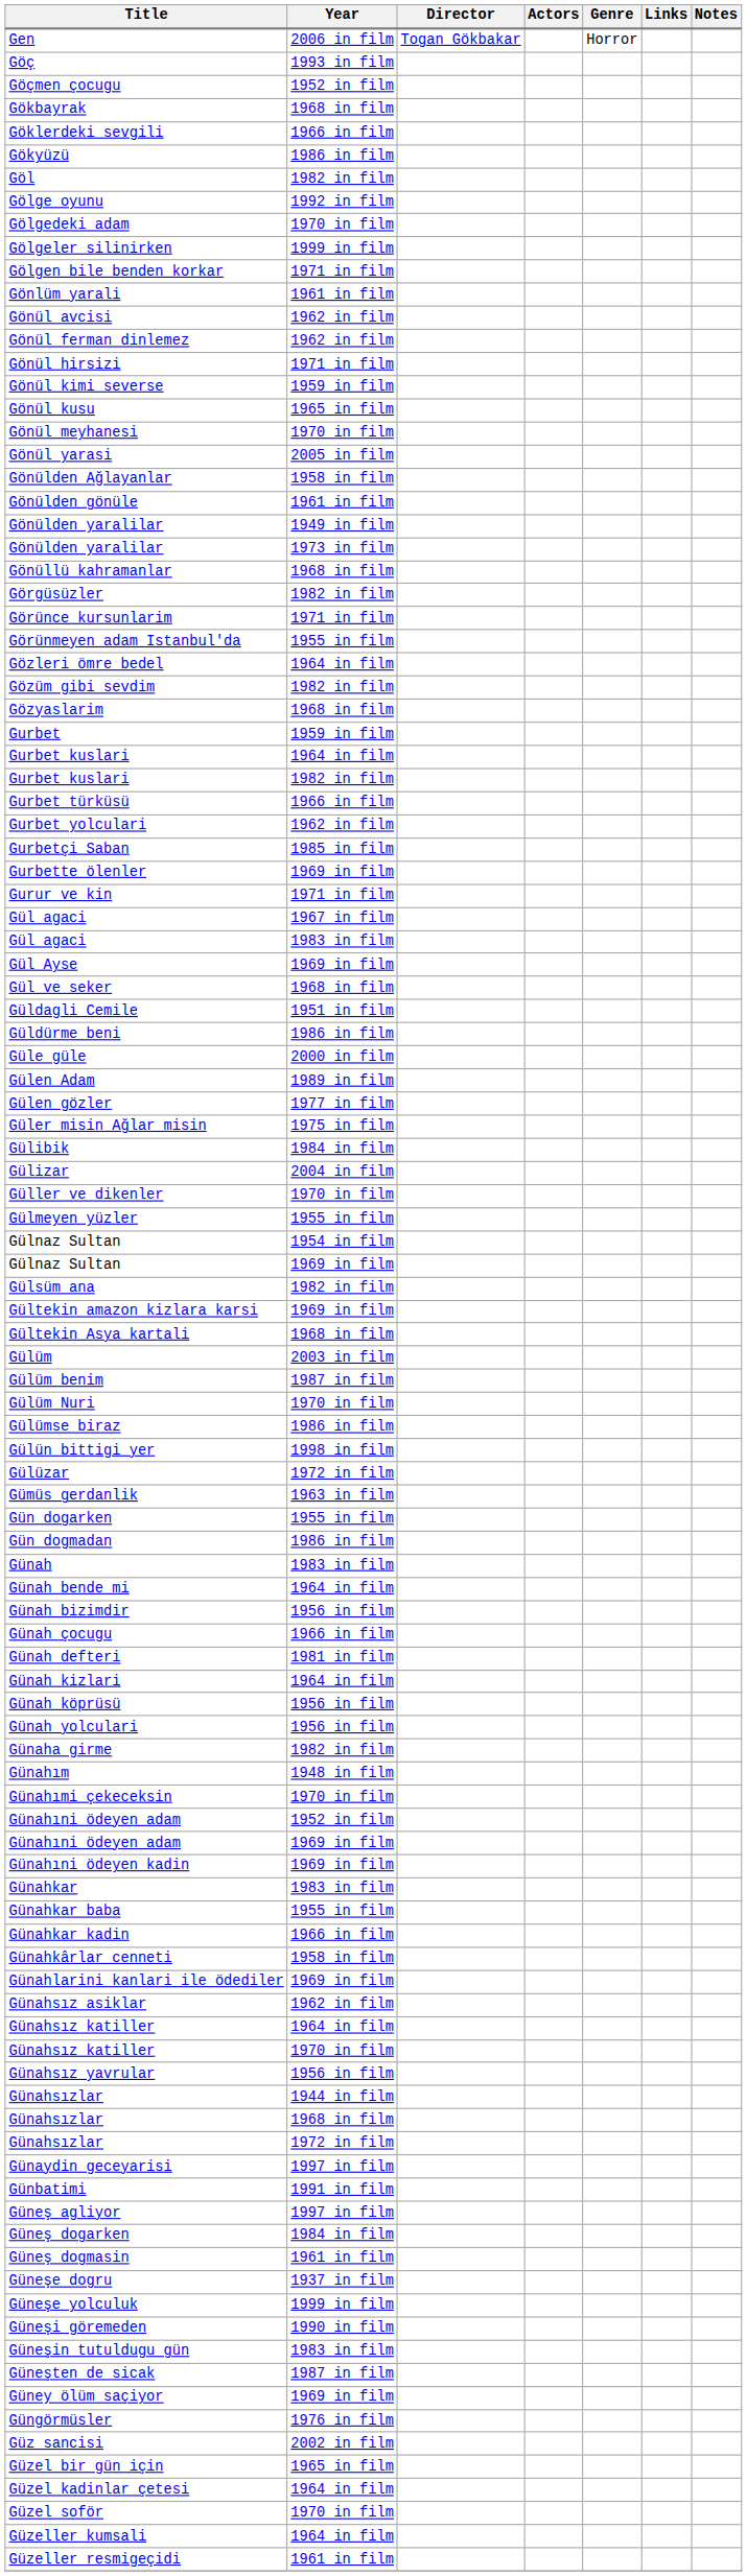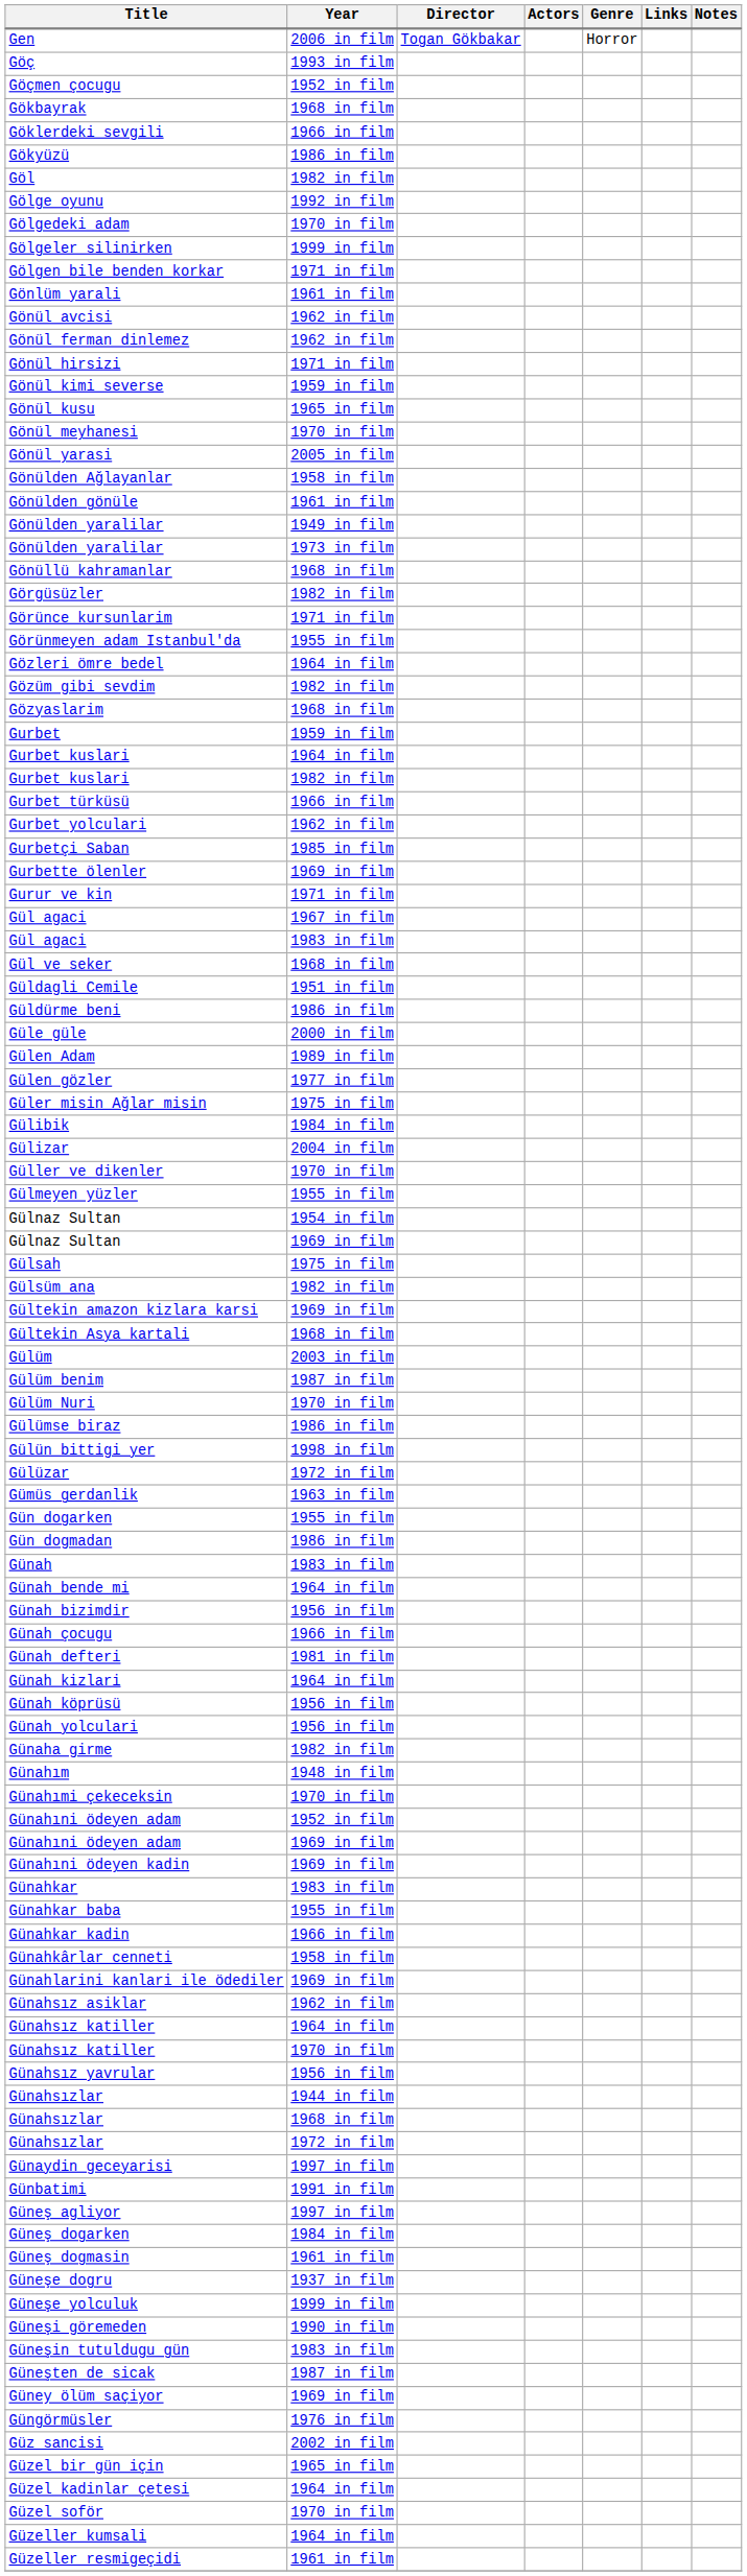- row: Gül Ayse | 1969 in film
+ row: Gülsah | 1975 in film
